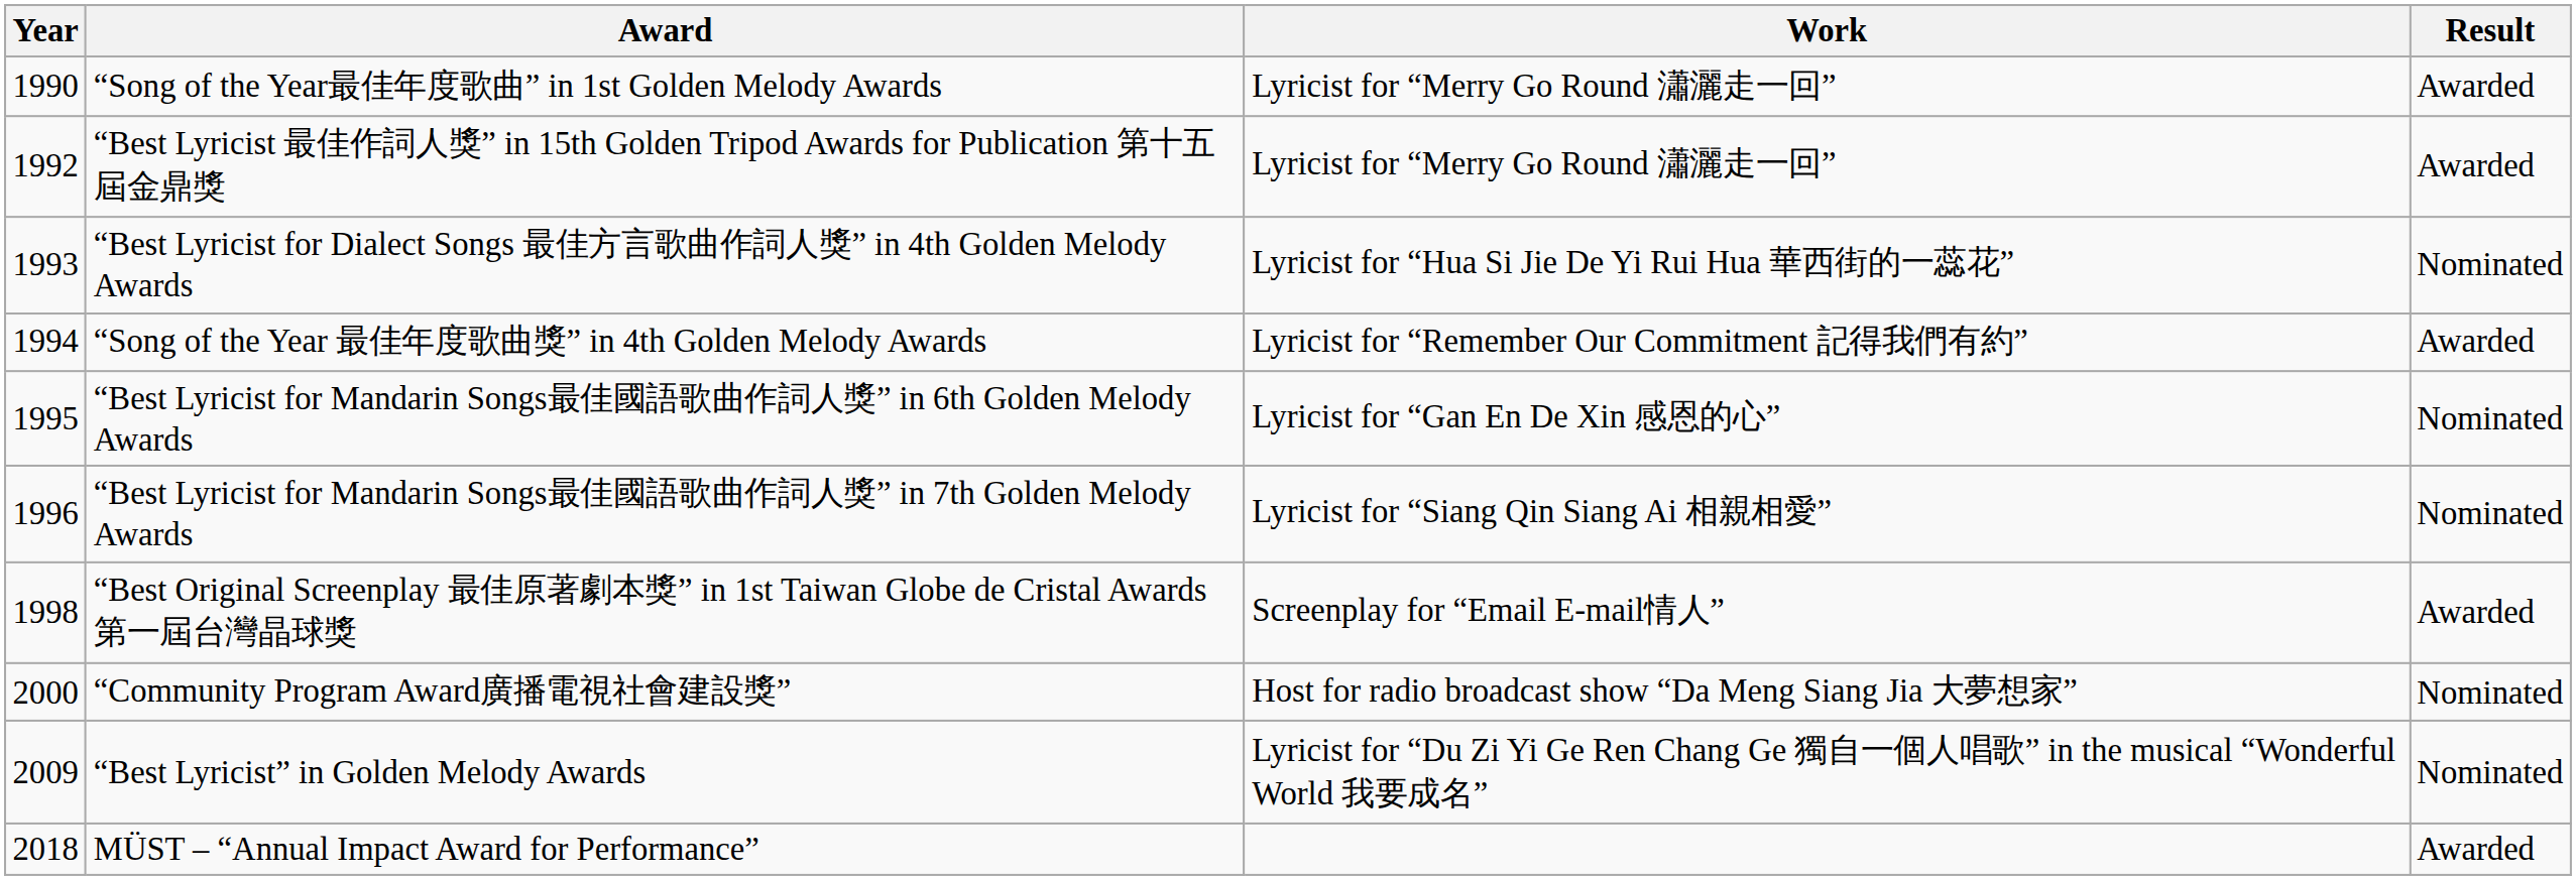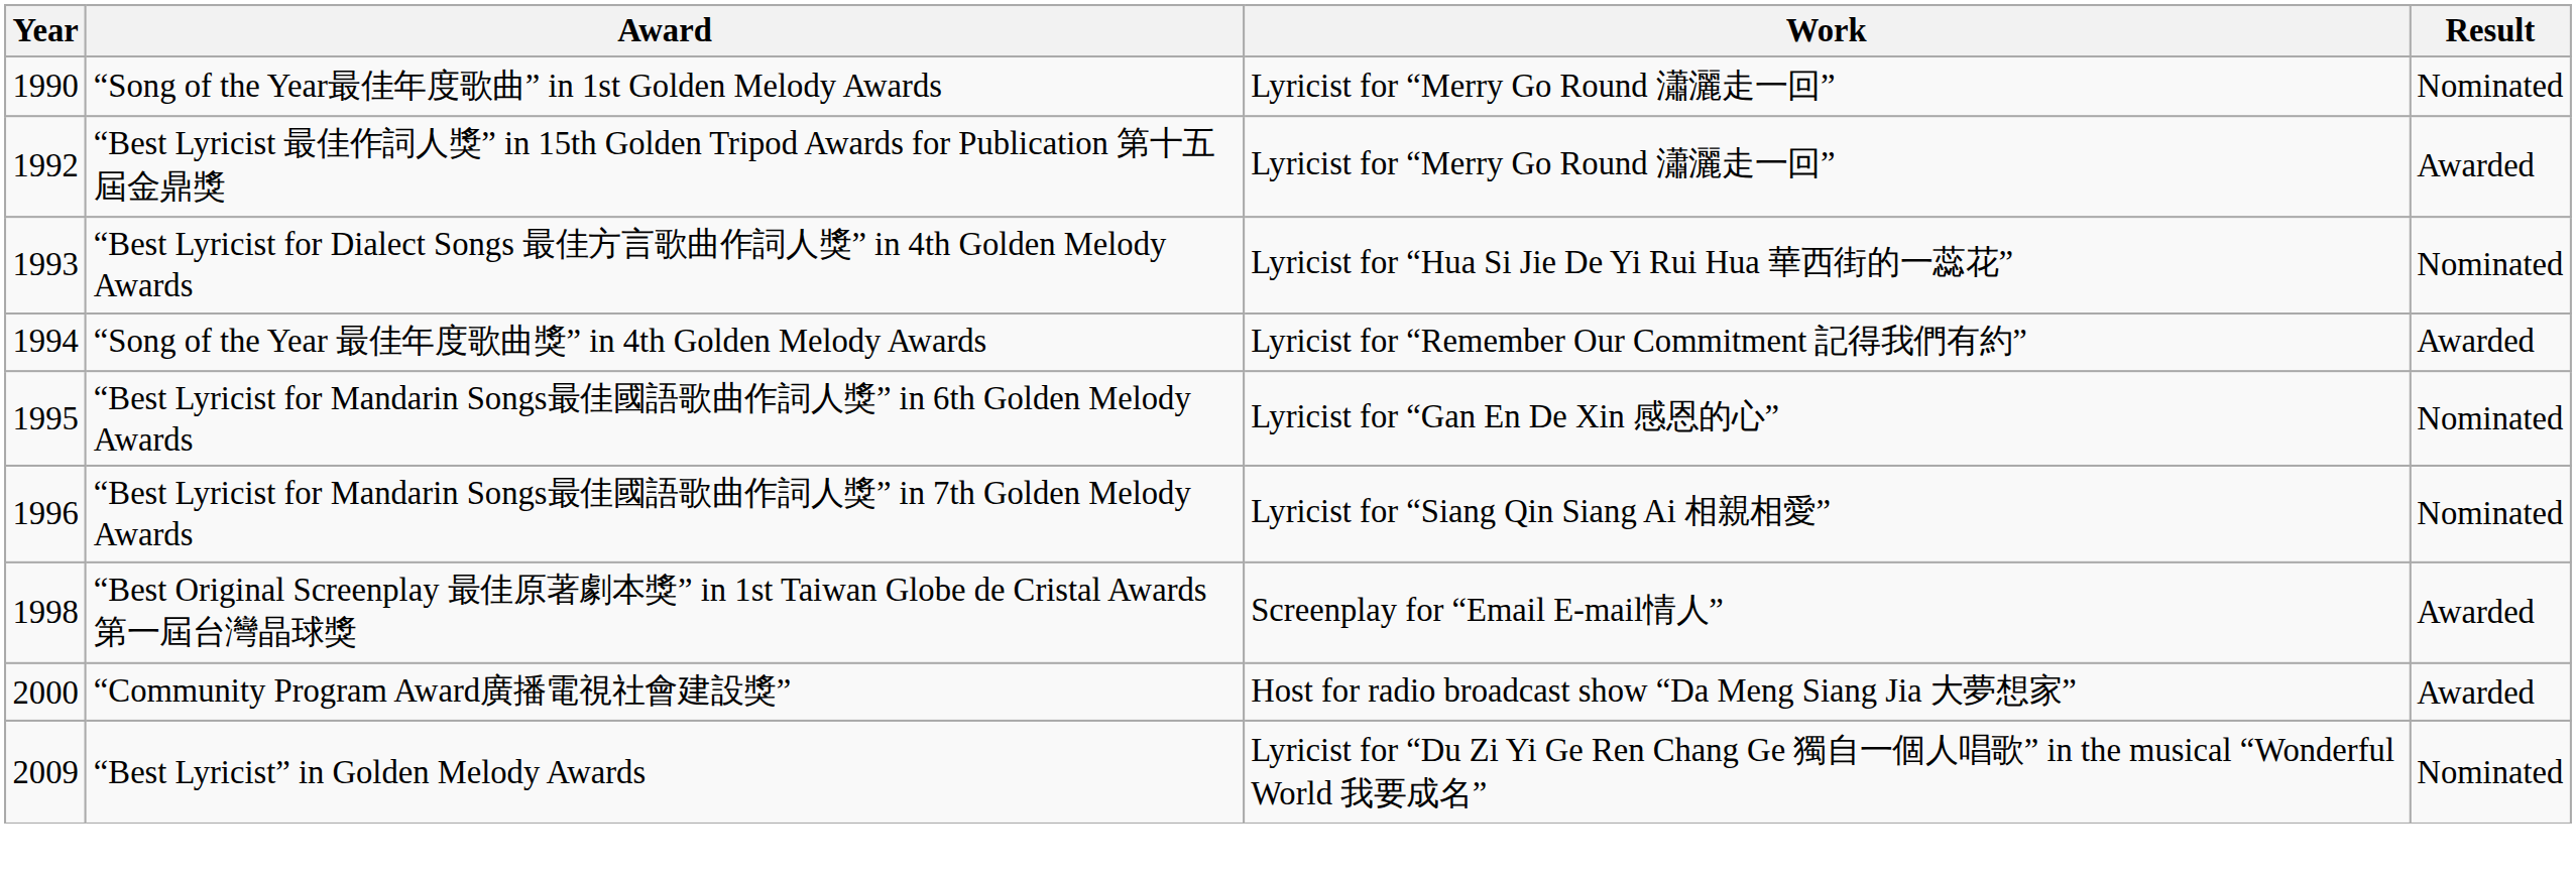“Song of the Year最佳年度歌曲” in 1st Golden Melody Awards | Result: Awarded -> Nominated
“Community Program Award廣播電視社會建設獎” | Result: Nominated -> Awarded
- row: 2018 | MÜST – “Annual Impact Award for Performance” | Awarded
